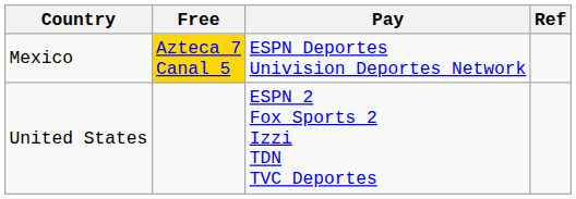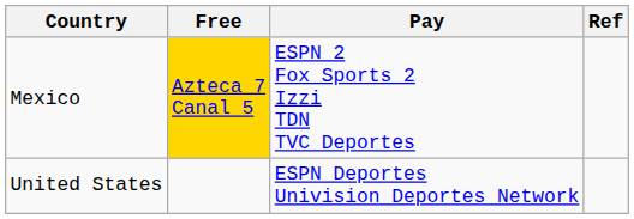Mexico | Pay: ESPN Deportes Univision Deportes Network -> ESPN 2 Fox Sports 2 Izzi TDN TVC Deportes
United States | Pay: ESPN 2 Fox Sports 2 Izzi TDN TVC Deportes -> ESPN Deportes Univision Deportes Network
